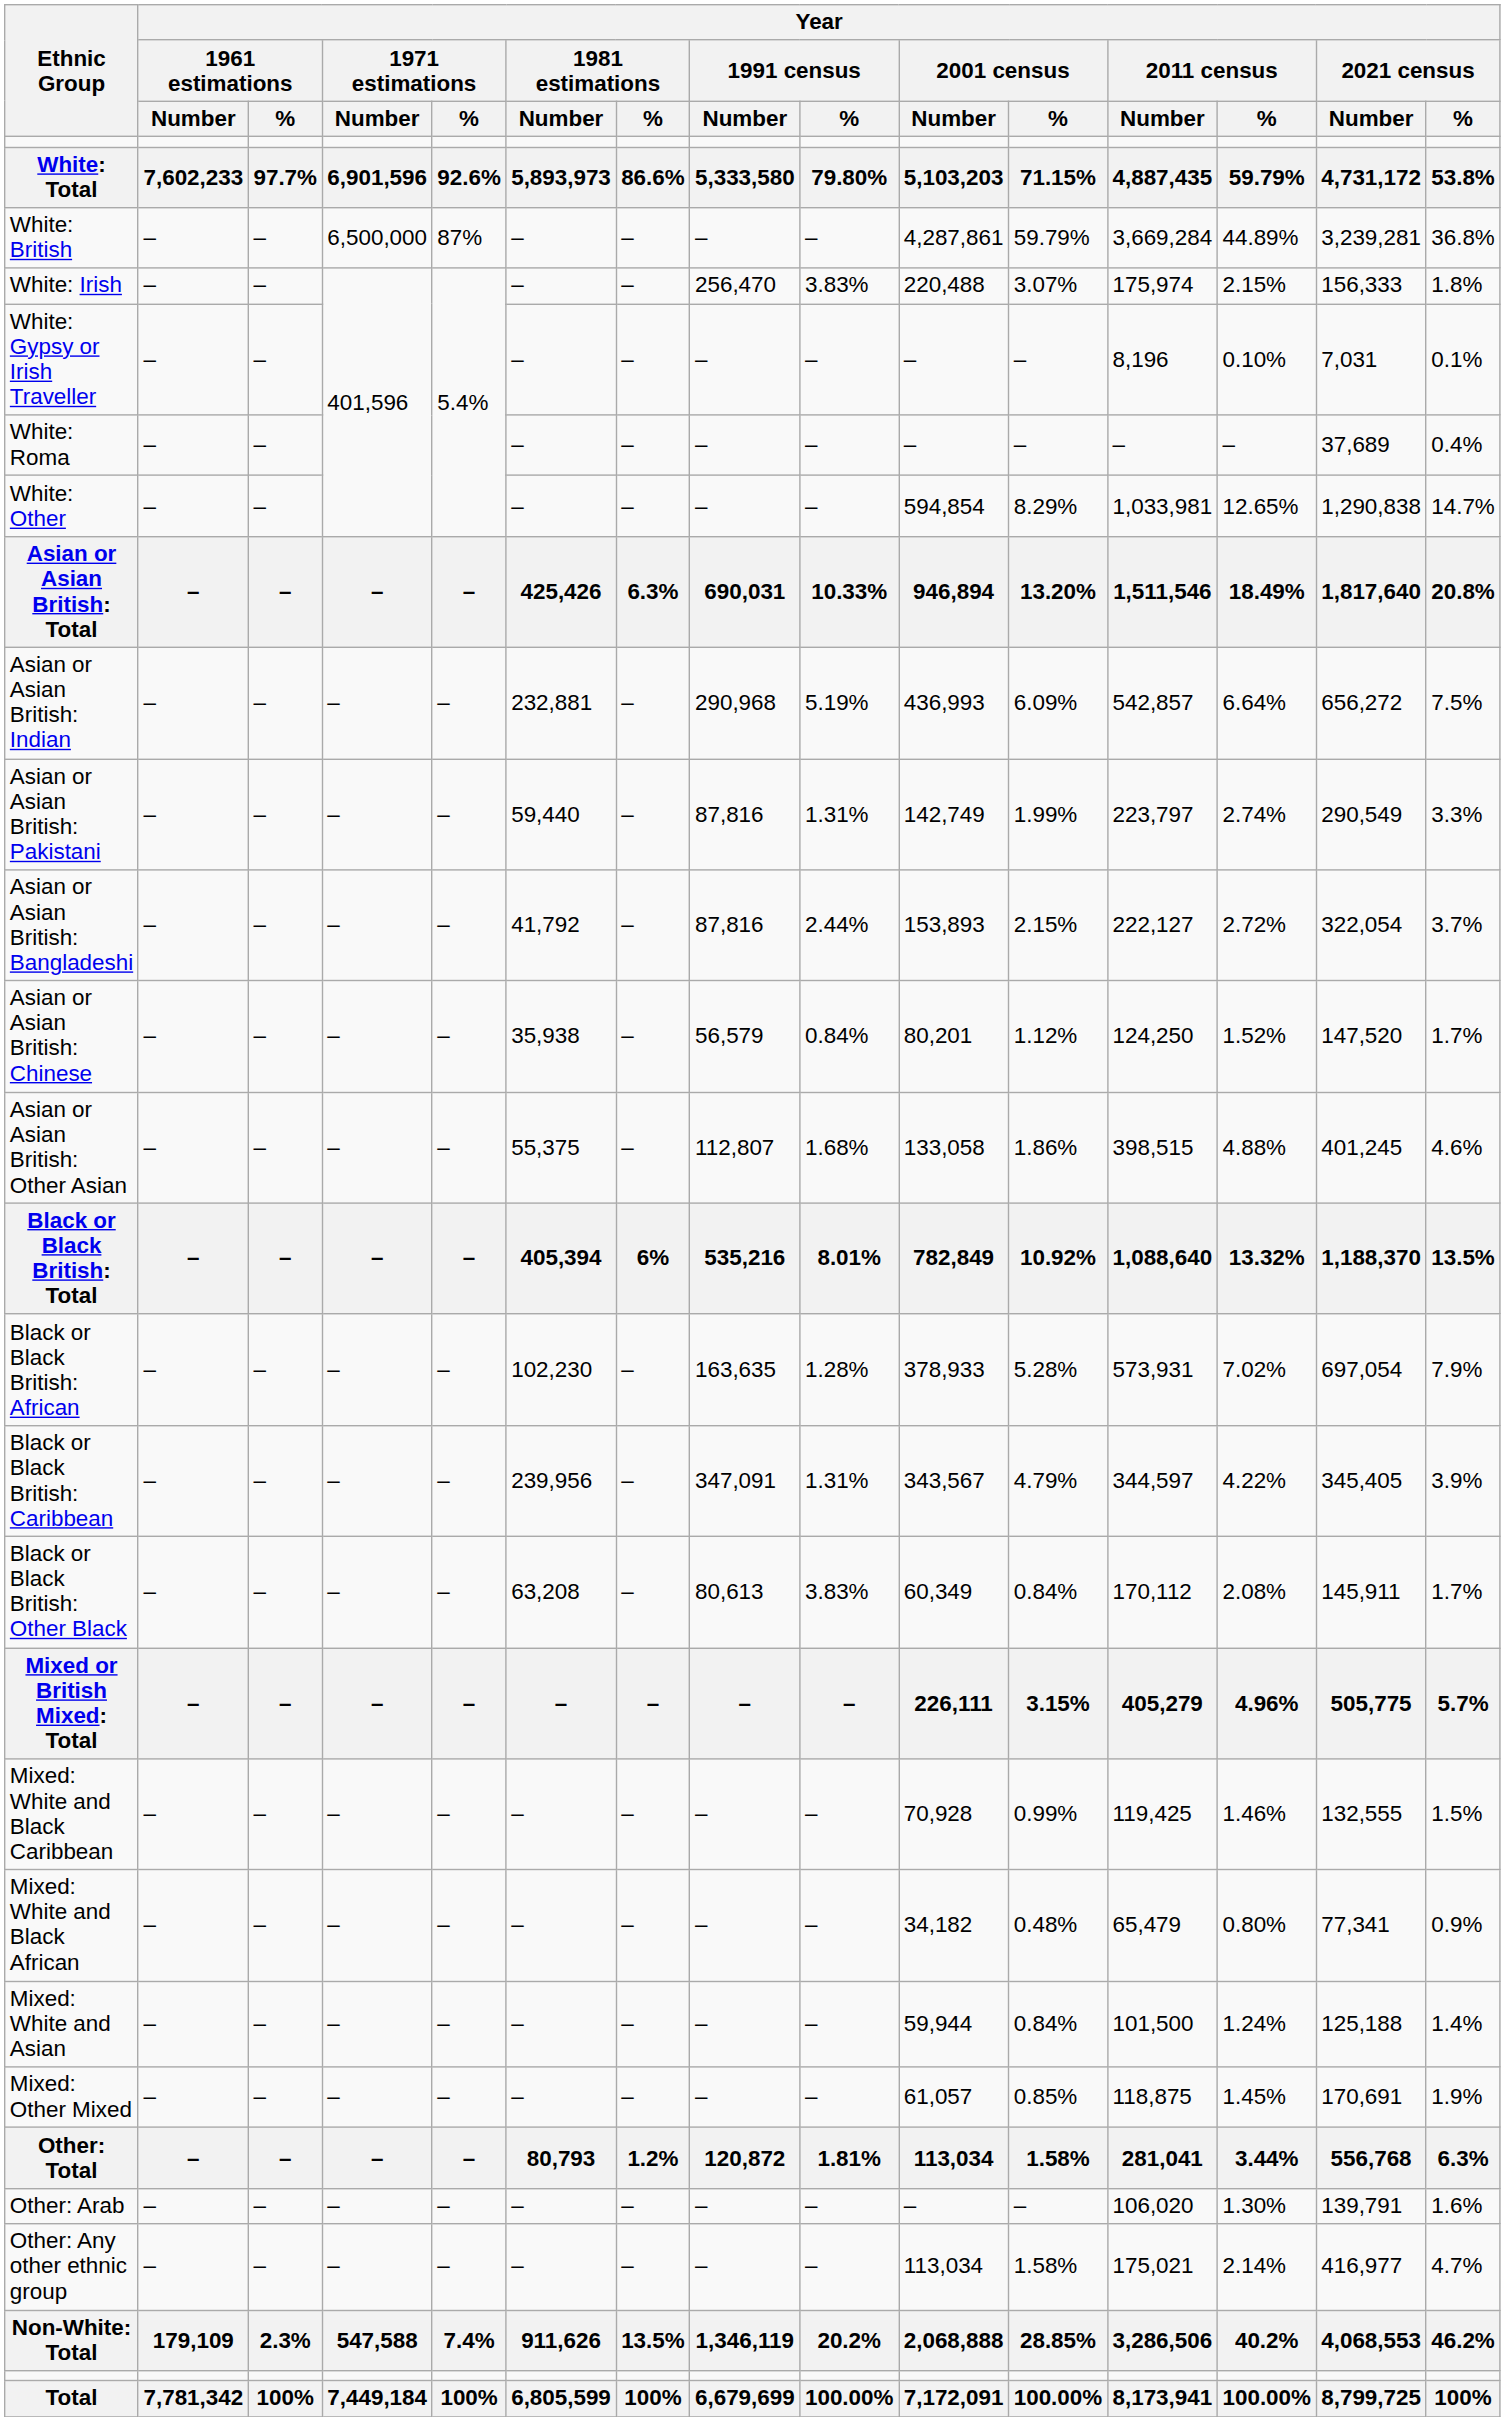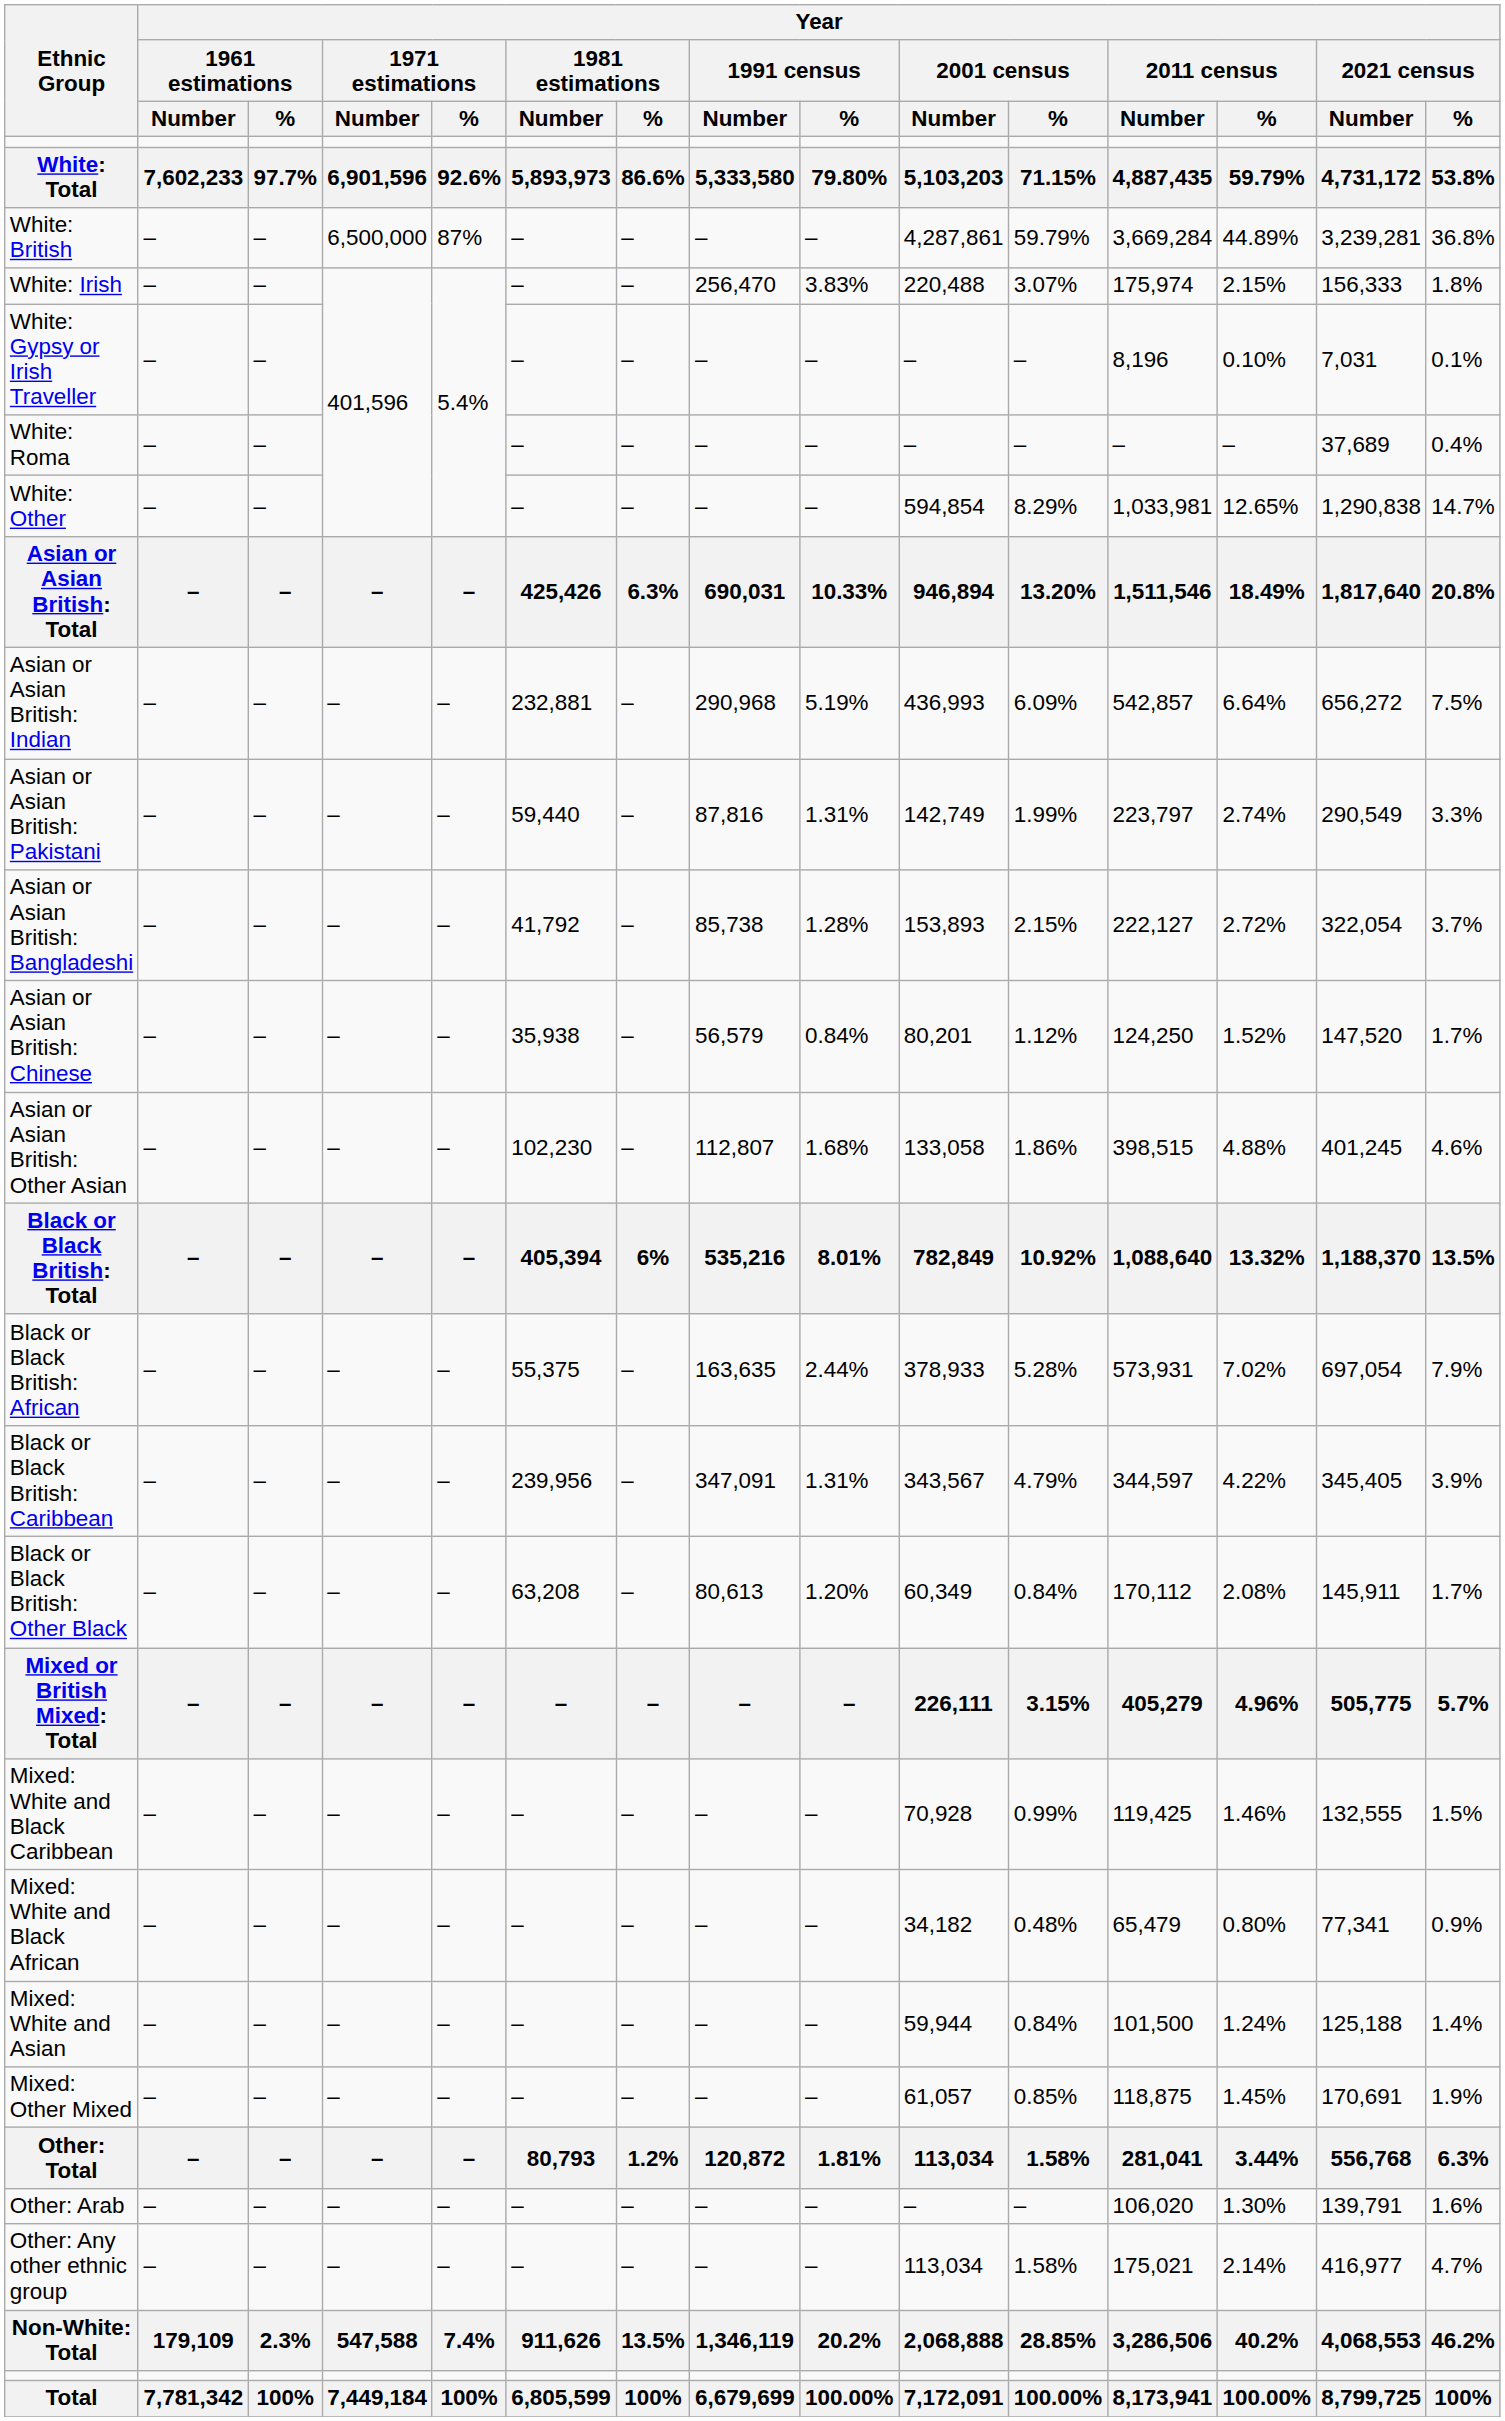Asian or Asian British: Bangladeshi | Year / 1991 census / Number: 87,816 -> 85,738
Asian or Asian British: Bangladeshi | Year / 1991 census / %: 2.44% -> 1.28%
Asian or Asian British: Other Asian | Year / 1981 estimations / Number: 55,375 -> 102,230
Black or Black British: African | Year / 1981 estimations / Number: 102,230 -> 55,375
Black or Black British: African | Year / 1991 census / %: 1.28% -> 2.44%
Black or Black British: Other Black | Year / 1991 census / %: 3.83% -> 1.20%
